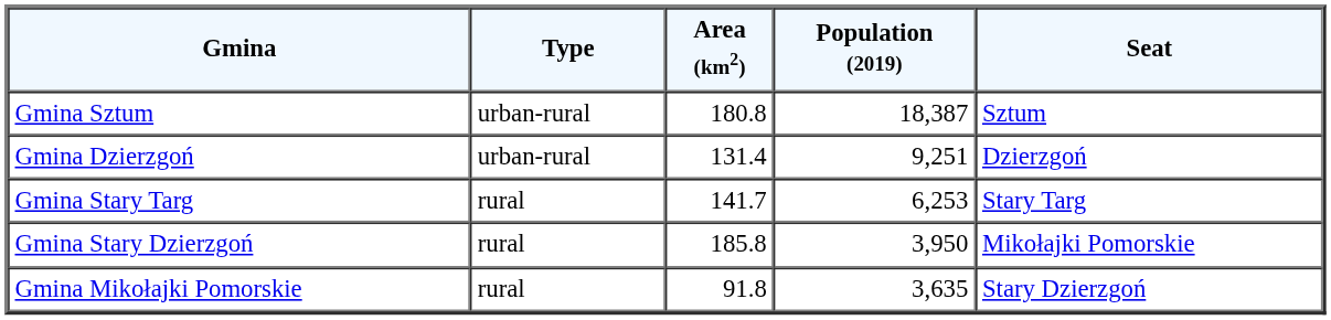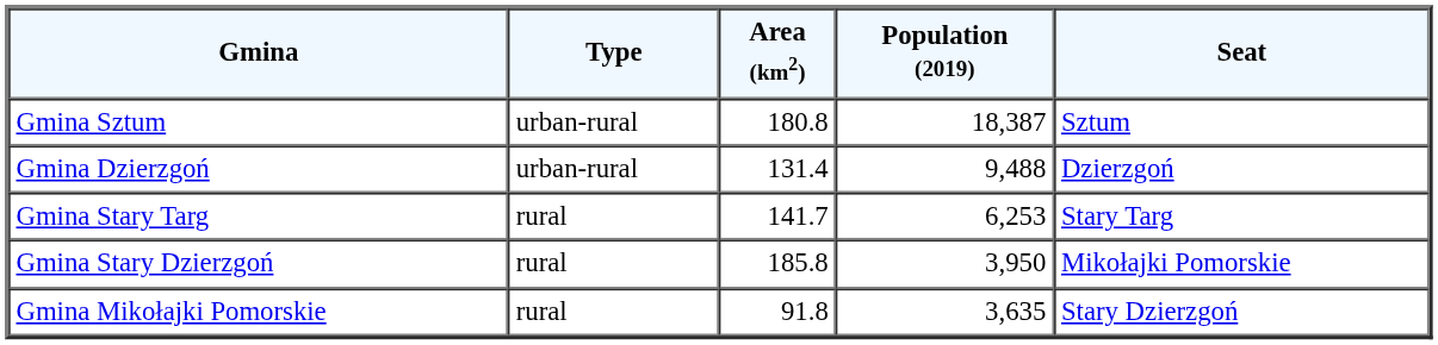Gmina Dzierzgoń | Population (2019): 9,251 -> 9,488
